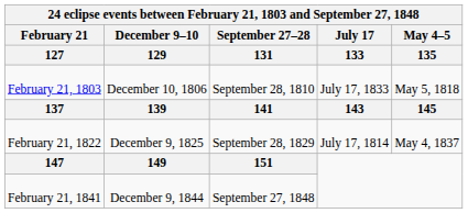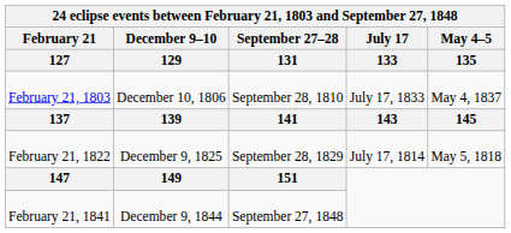February 21, 1803 | May 4–5 / 135: May 5, 1818 -> May 4, 1837
February 21, 1822 | May 4–5 / 135: May 4, 1837 -> May 5, 1818
